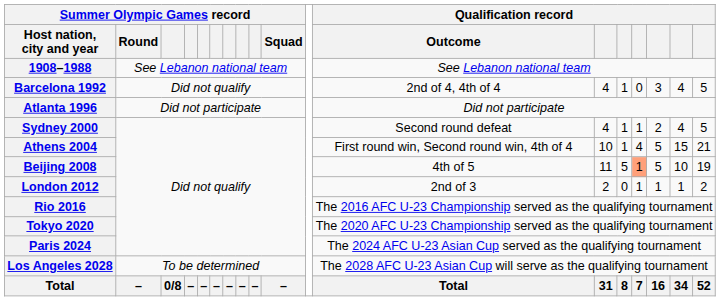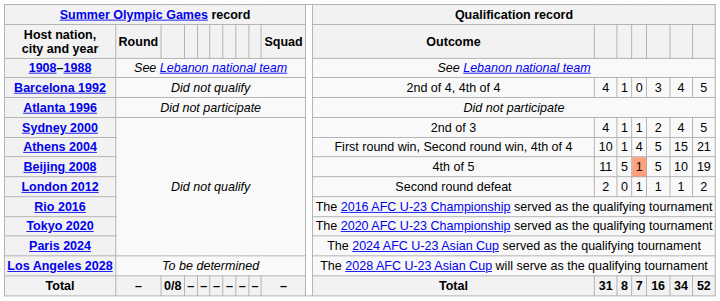Sydney 2000 | Qualification record / Outcome: Second round defeat -> 2nd of 3
London 2012 | Qualification record / Outcome: 2nd of 3 -> Second round defeat
